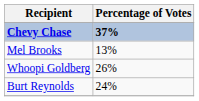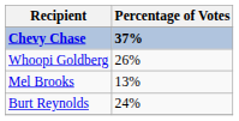rows swapped: Mel Brooks <-> Whoopi Goldberg
